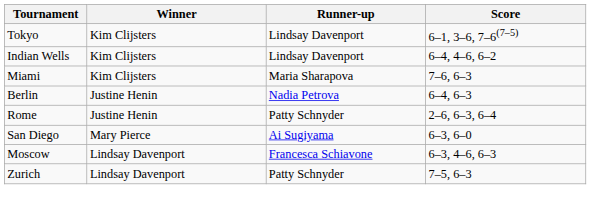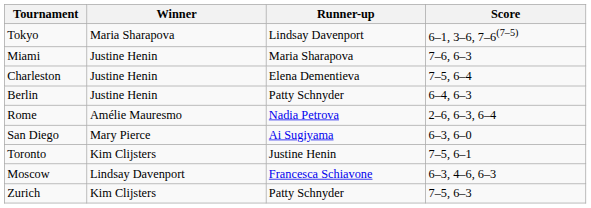Tokyo | Winner: Kim Clijsters -> Maria Sharapova
- row: Indian Wells | Kim Clijsters | Lindsay Davenport | 6–4, 4–6, 6–2
Miami | Winner: Kim Clijsters -> Justine Henin
+ row: Charleston | Justine Henin | Elena Dementieva | 7–5, 6–4
Berlin | Runner-up: Nadia Petrova -> Patty Schnyder
Rome | Winner: Justine Henin -> Amélie Mauresmo
Rome | Runner-up: Patty Schnyder -> Nadia Petrova
+ row: Toronto | Kim Clijsters | Justine Henin | 7–5, 6–1
Zurich | Winner: Lindsay Davenport -> Kim Clijsters
